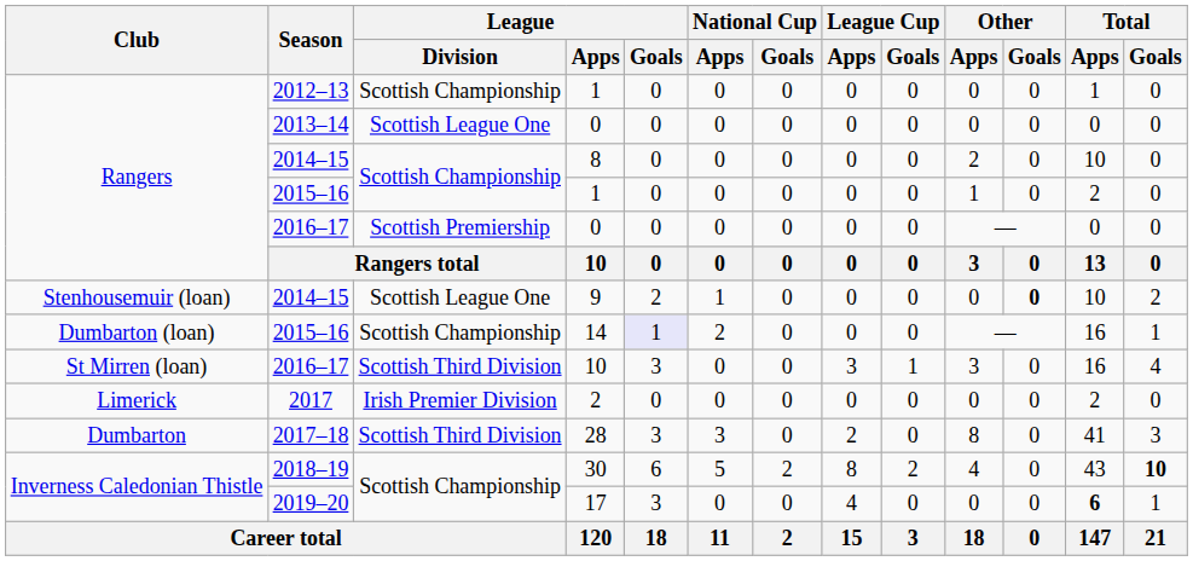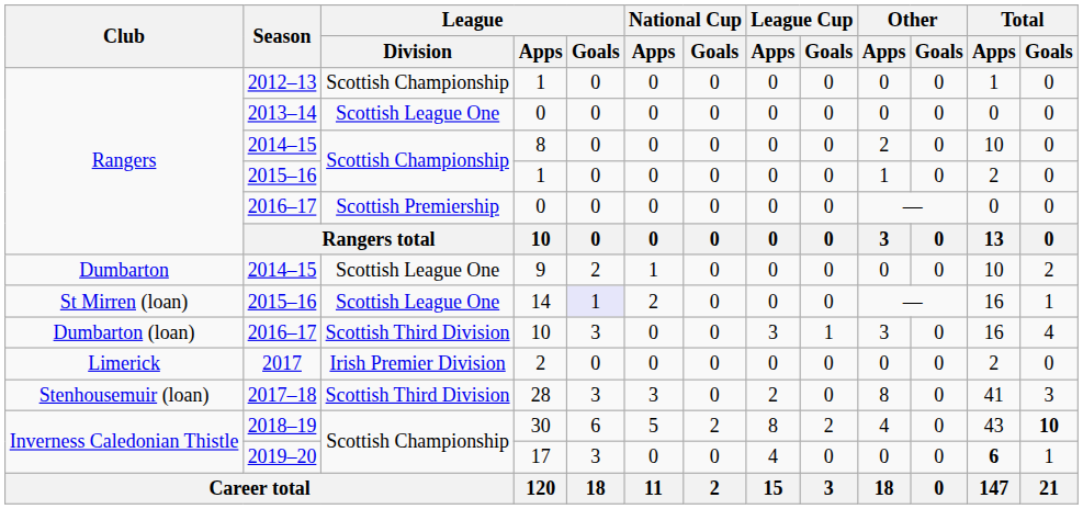9 | Club: Stenhousemuir (loan) -> Dumbarton
9 | Other / Goals: bold -> normal
14 | Club: Dumbarton (loan) -> St Mirren (loan)
14 | League / Division: Scottish Championship -> Scottish League One
2016–17 / 10 | Club: St Mirren (loan) -> Dumbarton (loan)
28 | Club: Dumbarton -> Stenhousemuir (loan)
